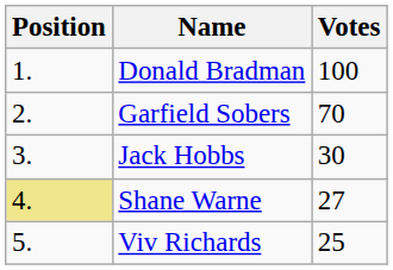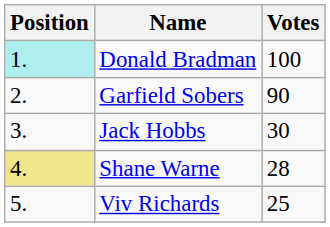Donald Bradman | Position: no background -> paleturquoise background
Garfield Sobers | Votes: 70 -> 90
Shane Warne | Votes: 27 -> 28
